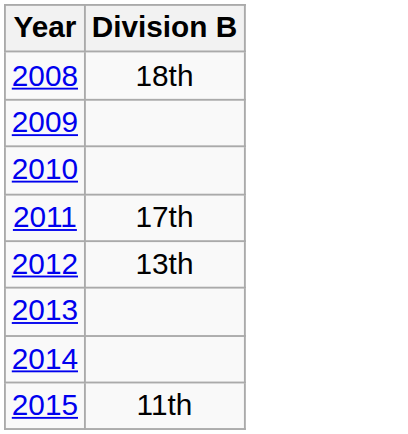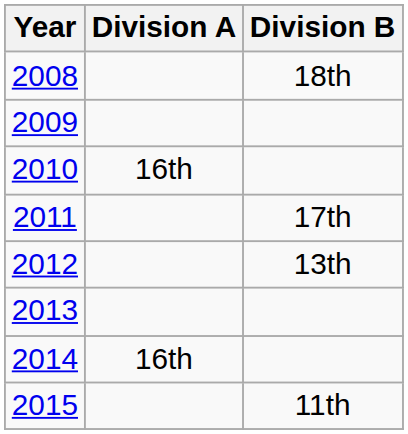+ column: Division A | 16th | 16th
